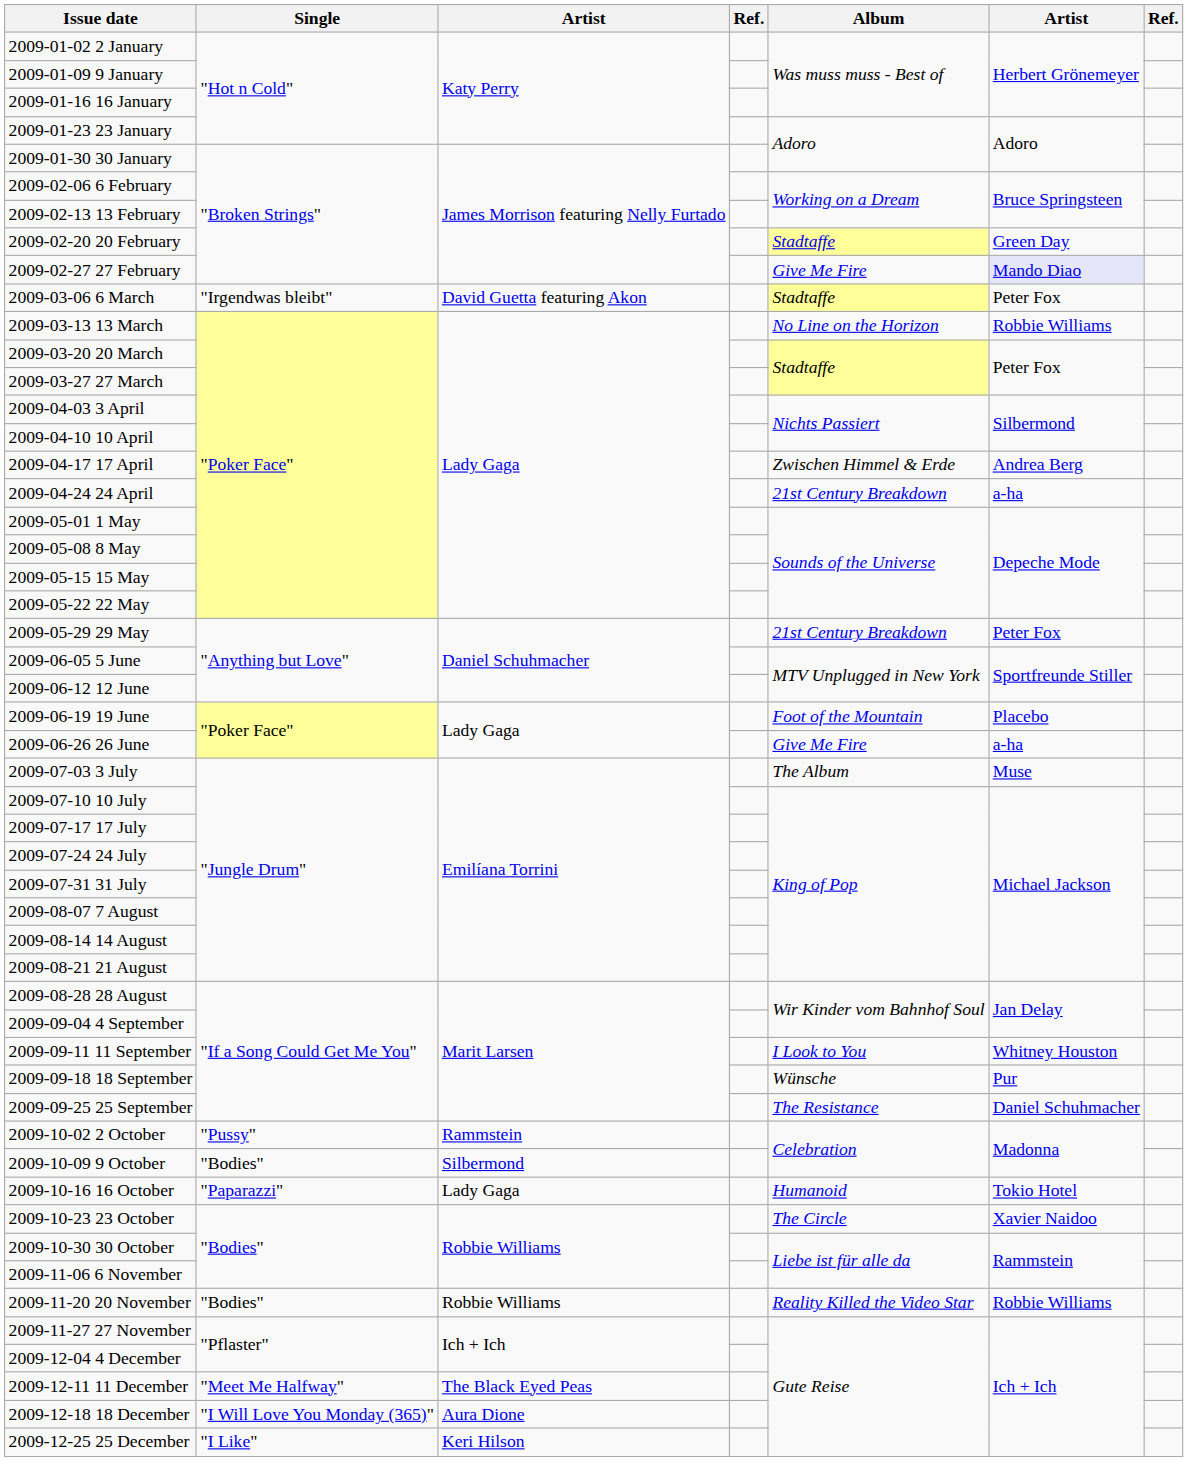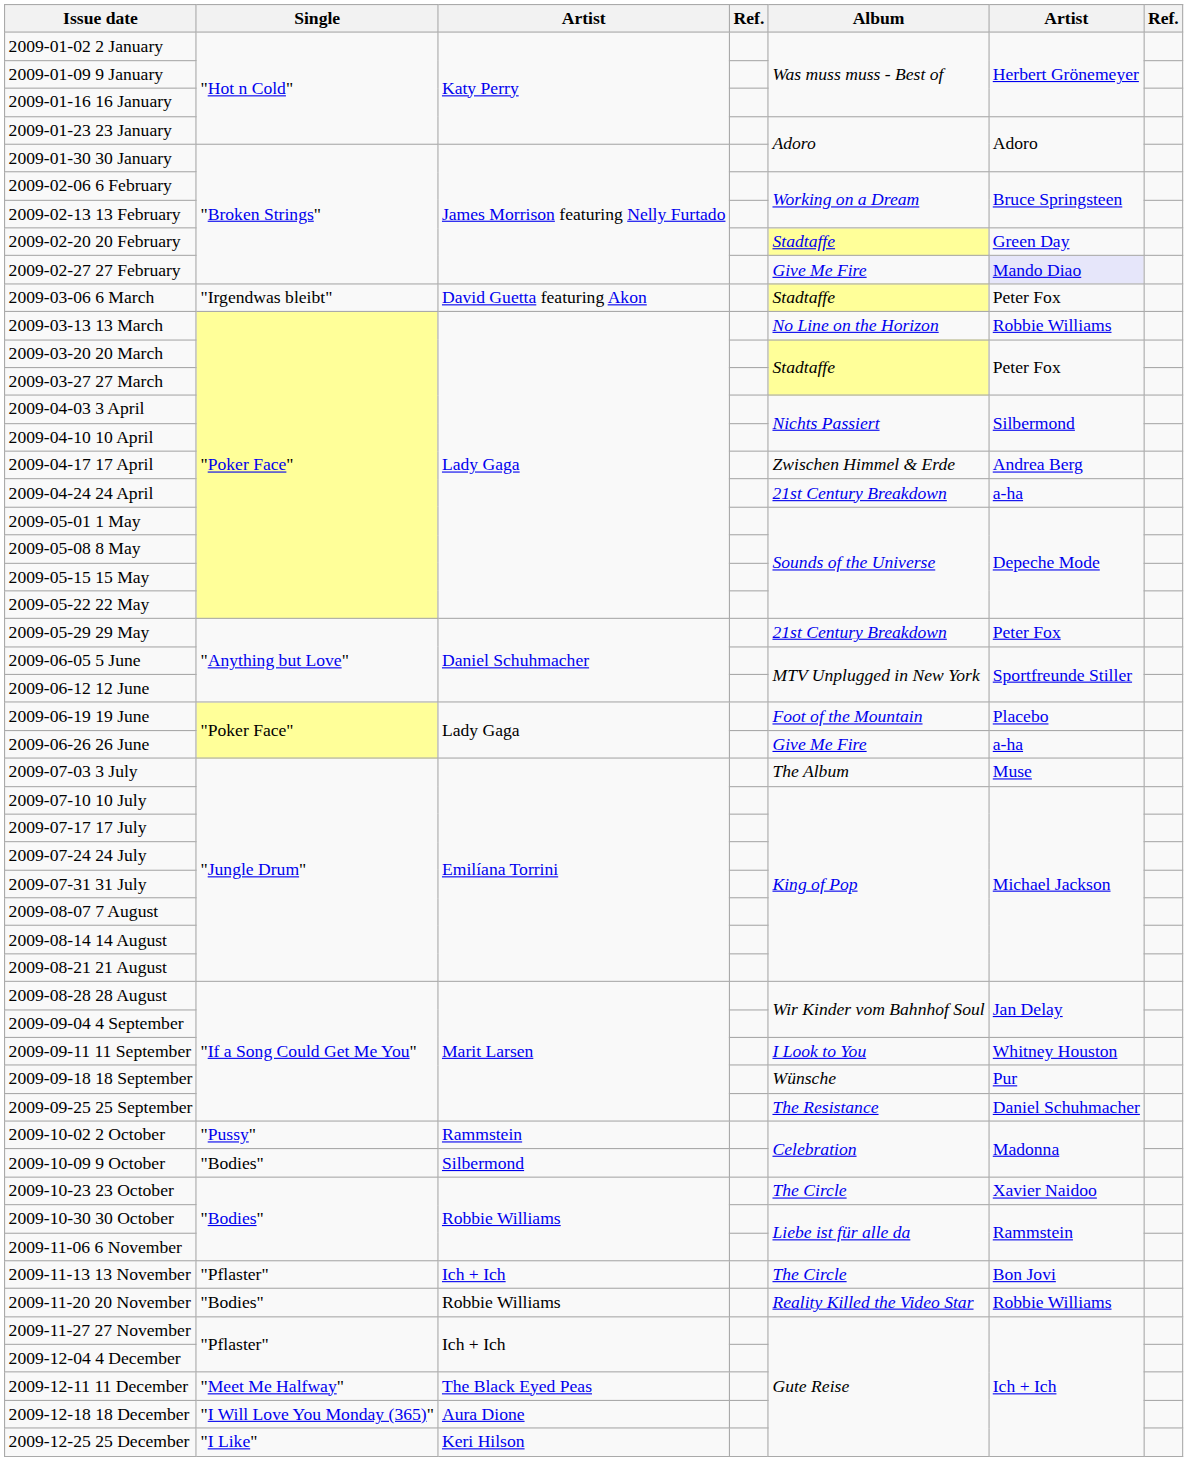- row: 2009-10-16 16 October | "Paparazzi" | Lady Gaga | Humanoid | Tokio Hotel
+ row: 2009-11-13 13 November | "Pflaster" | Ich + Ich | The Circle | Bon Jovi
